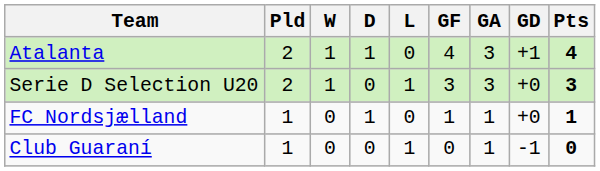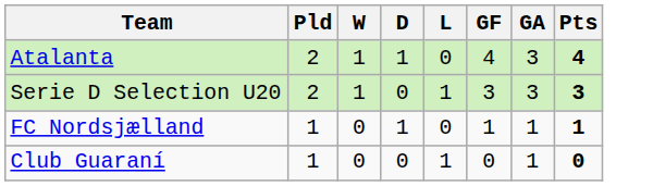- column: GD | +1 | +0 | +0 | -1
